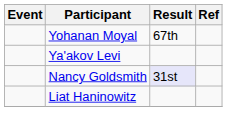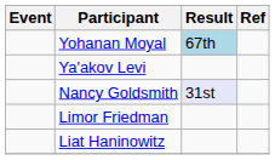Yohanan Moyal | Result: no background -> lightblue background
+ row: Limor Friedman
